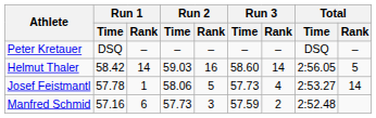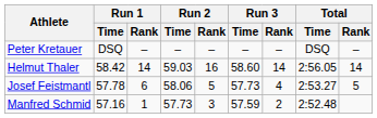Helmut Thaler | Total / Rank: 5 -> 14
Josef Feistmantl | Run 1 / Rank: 1 -> 6
Josef Feistmantl | Total / Rank: 14 -> 5
Manfred Schmid | Run 1 / Rank: 6 -> 1
